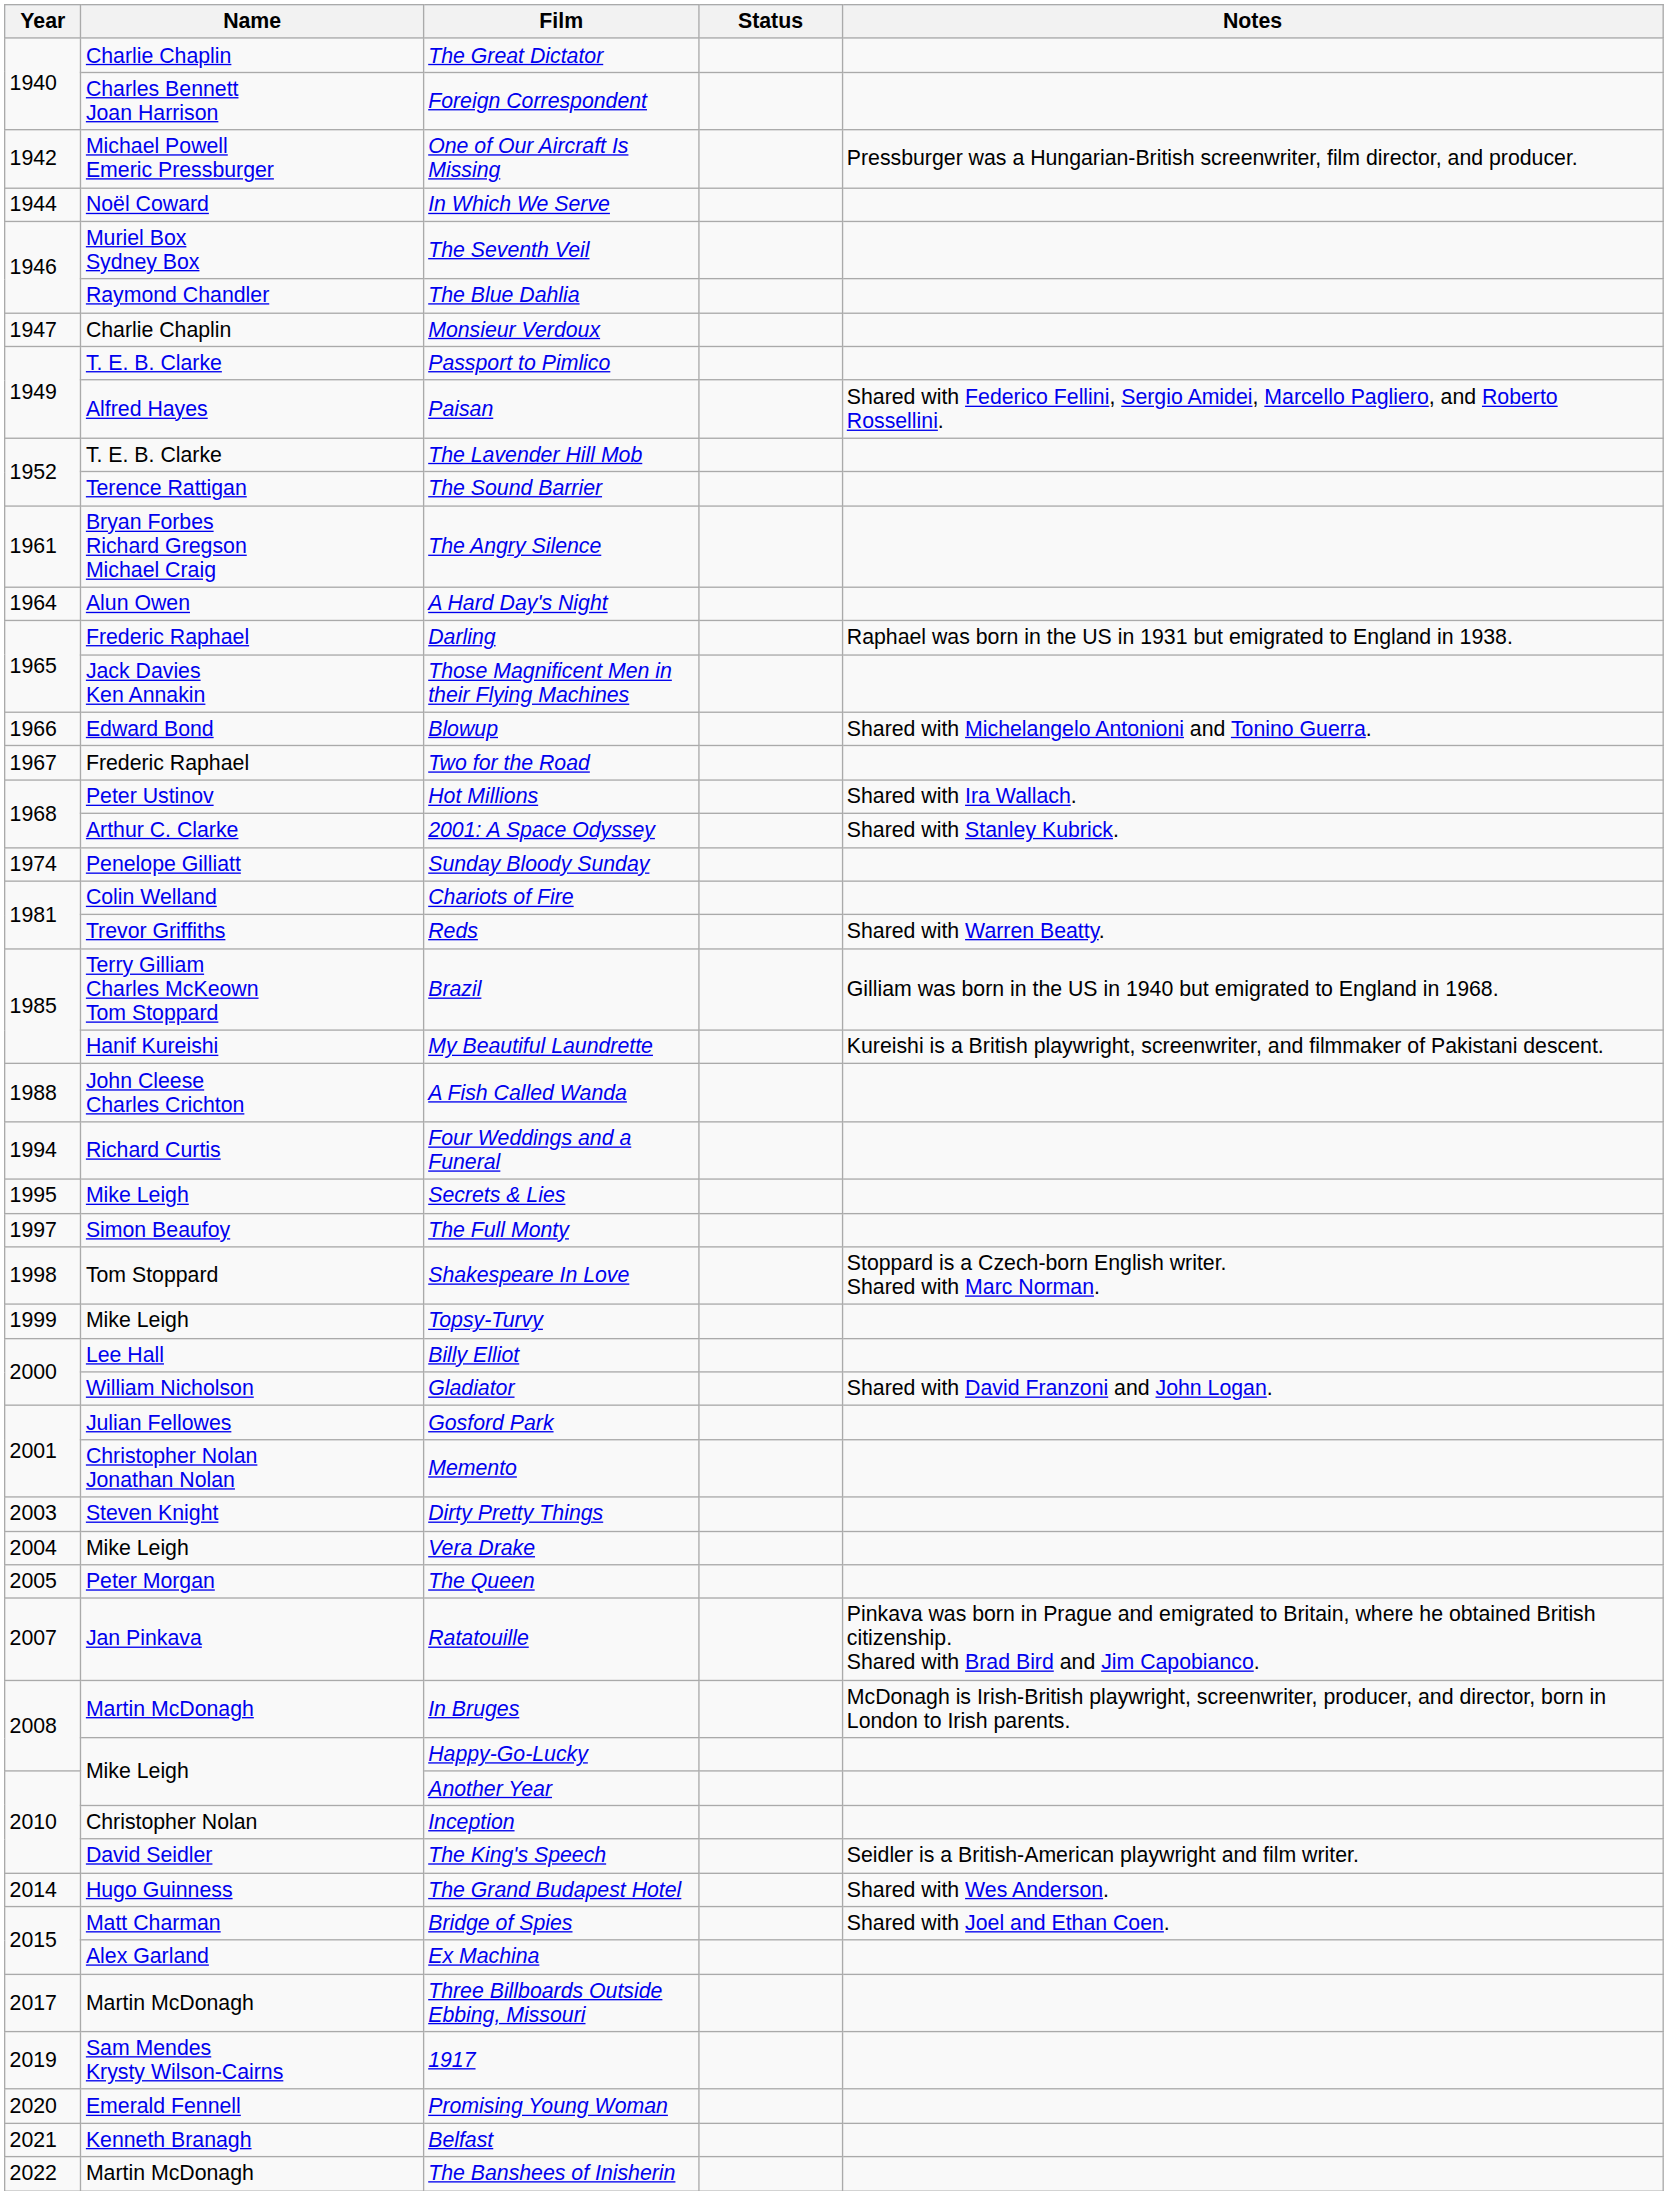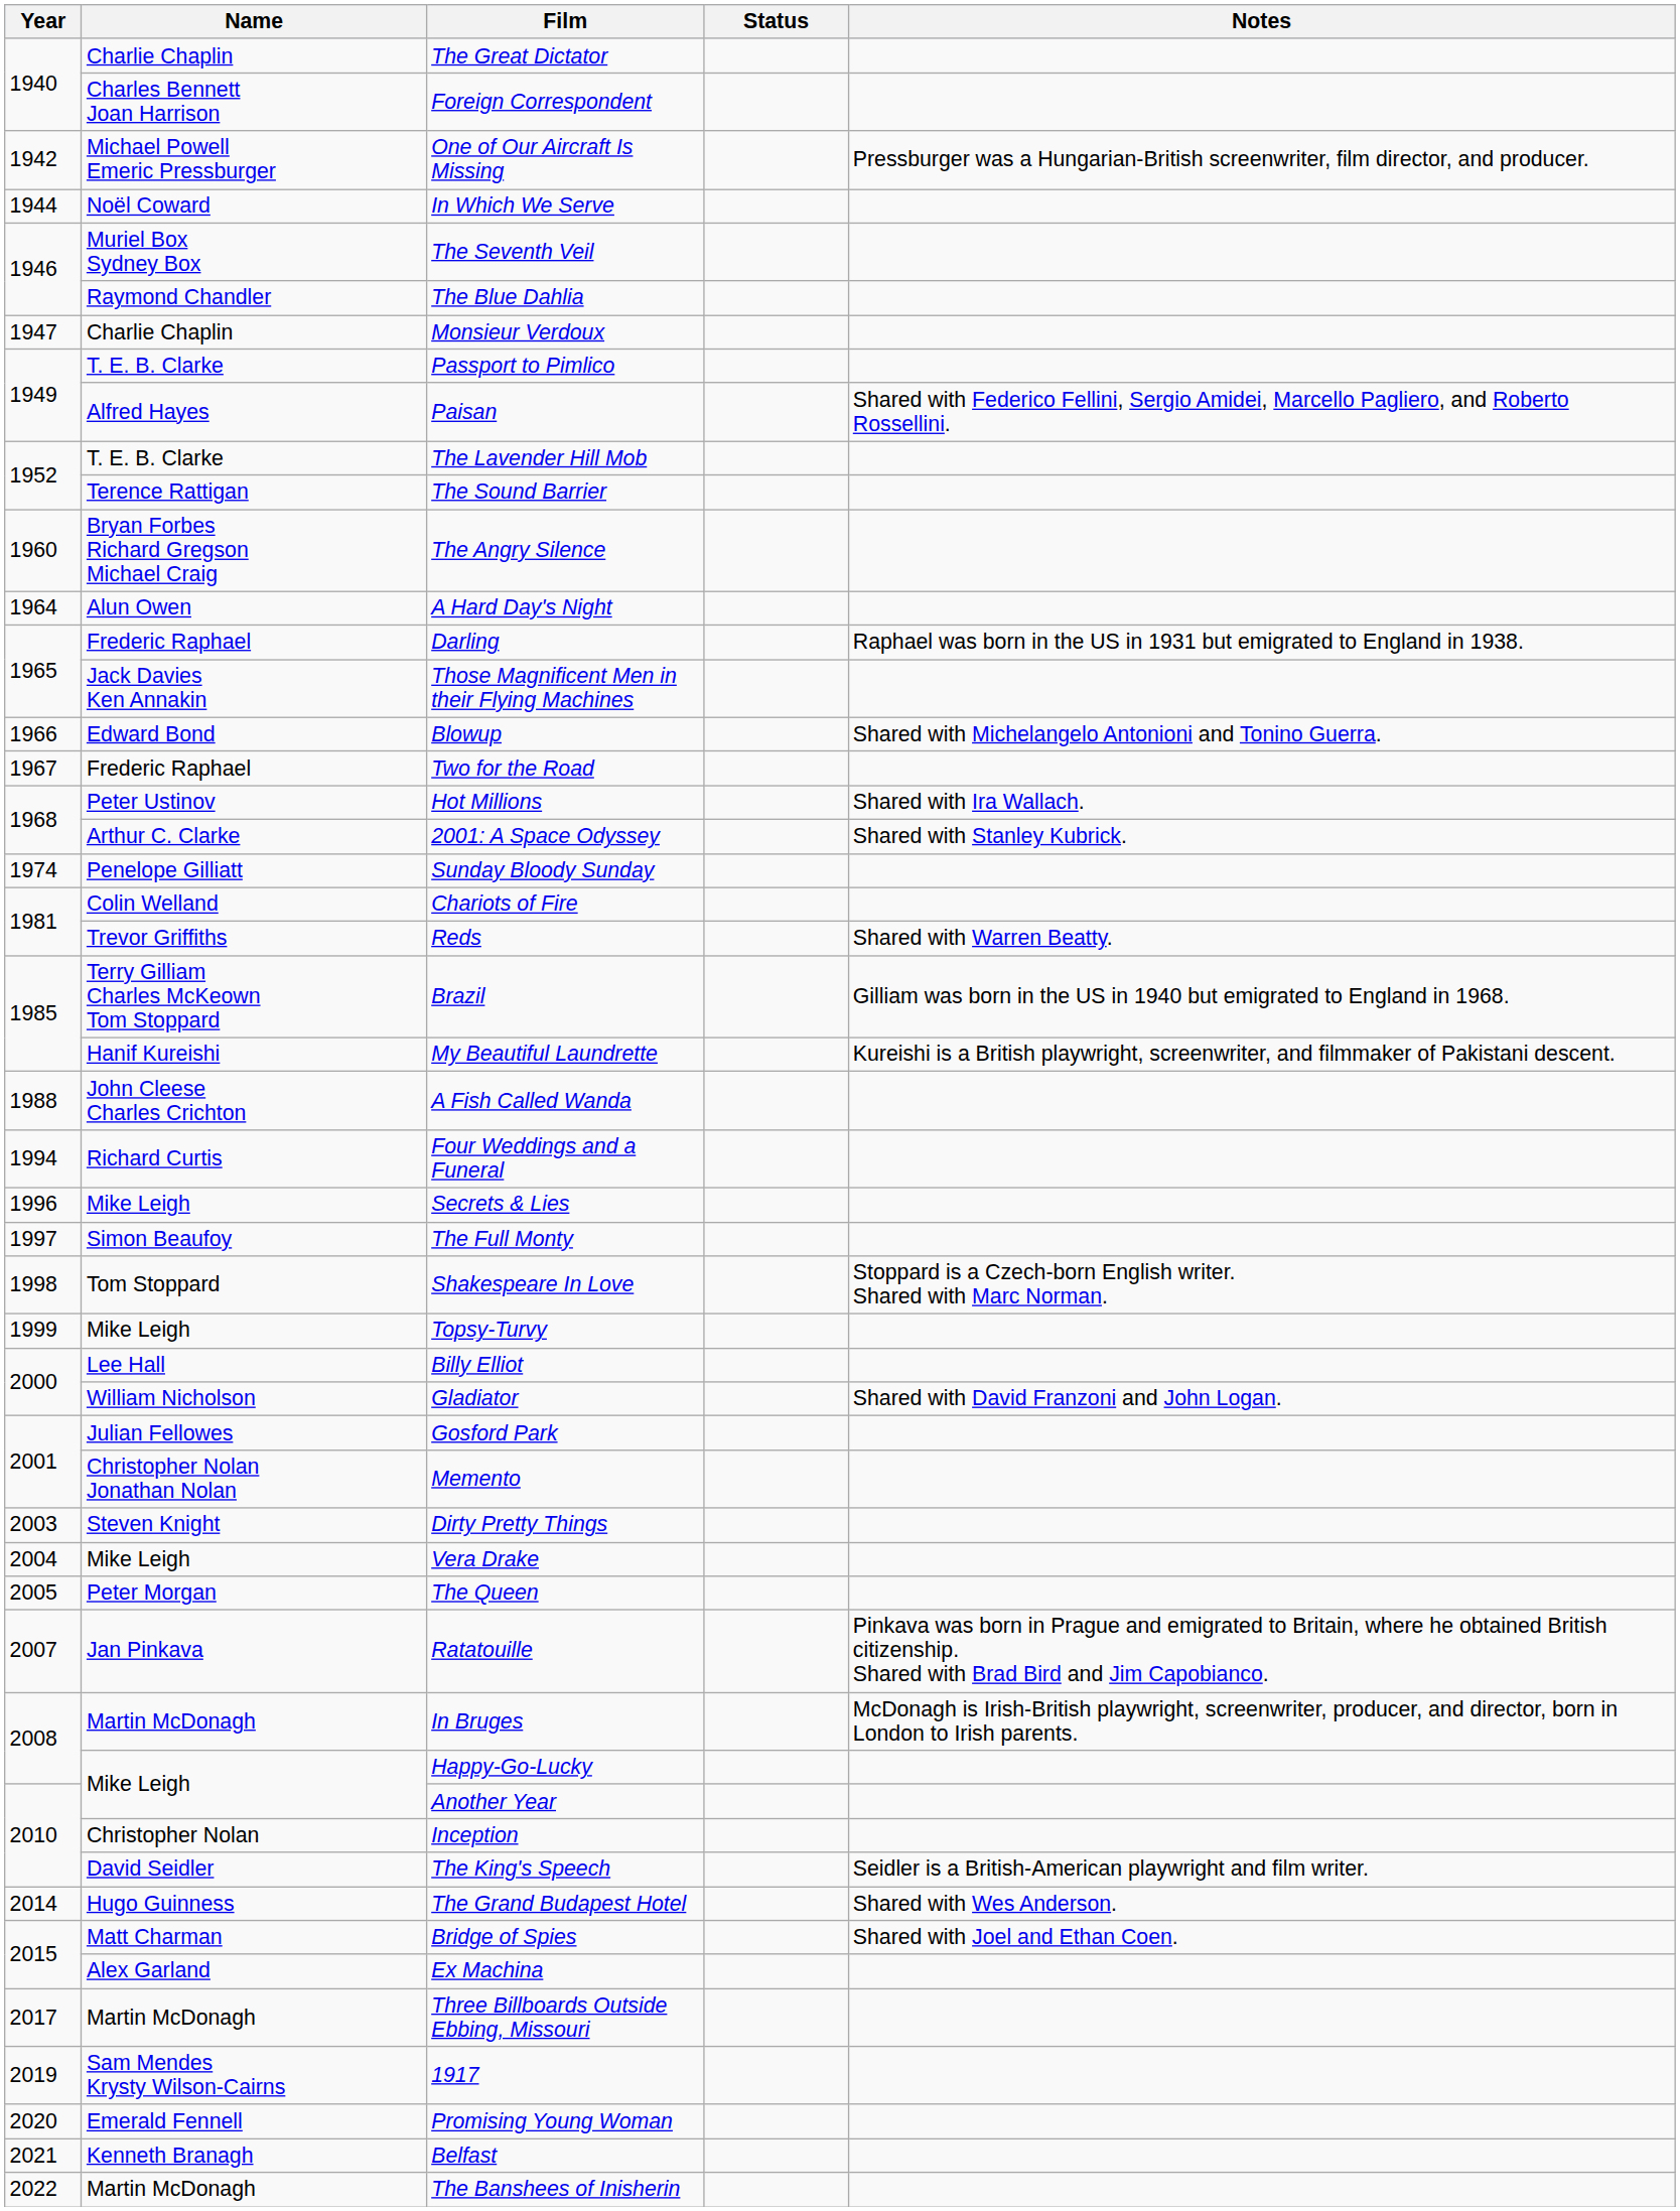The Angry Silence | Year: 1961 -> 1960
Secrets & Lies | Year: 1995 -> 1996
